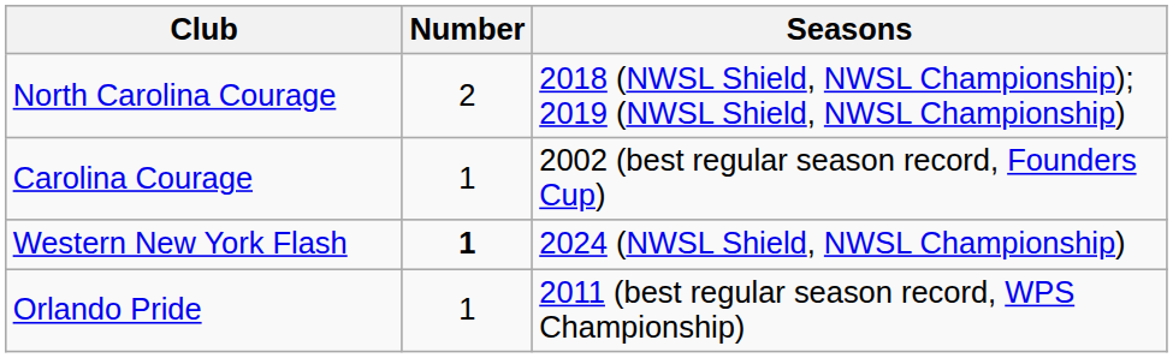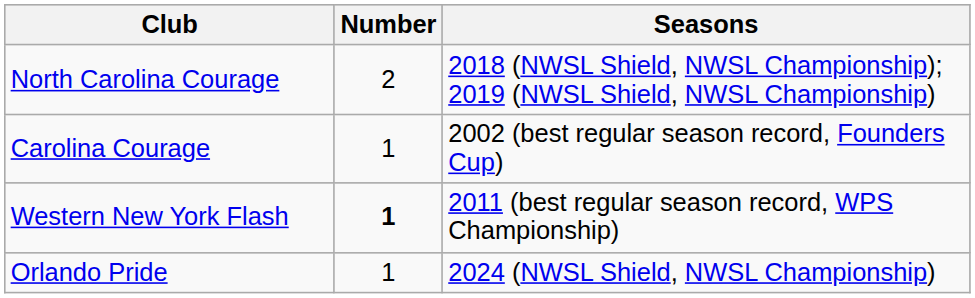Western New York Flash | Seasons: 2024 (NWSL Shield, NWSL Championship) -> 2011 (best regular season record, WPS Championship)
Orlando Pride | Seasons: 2011 (best regular season record, WPS Championship) -> 2024 (NWSL Shield, NWSL Championship)
